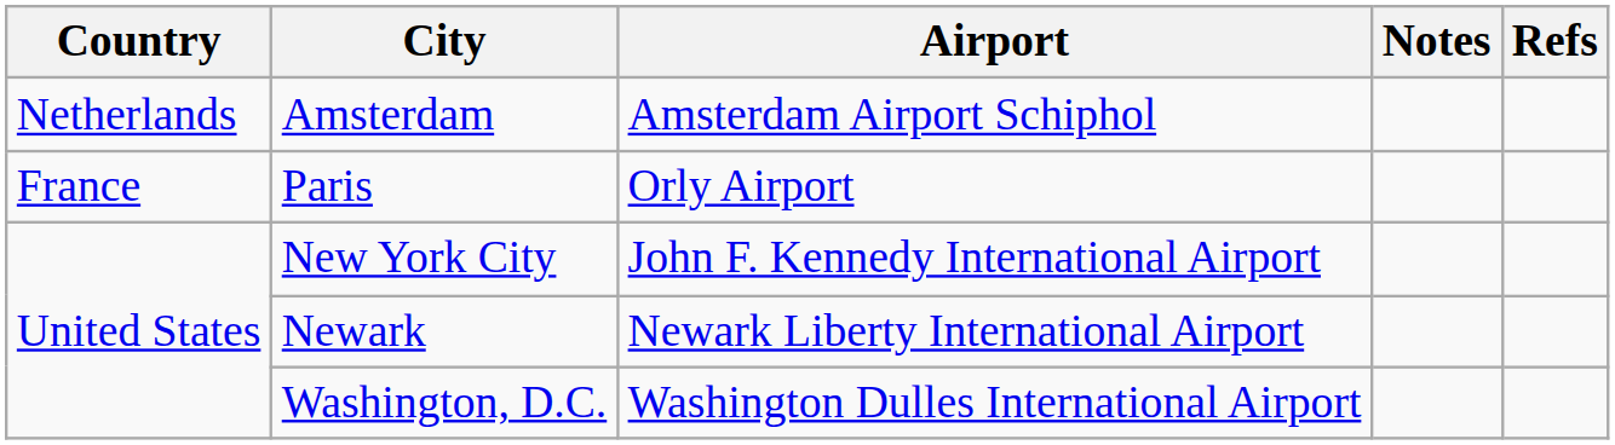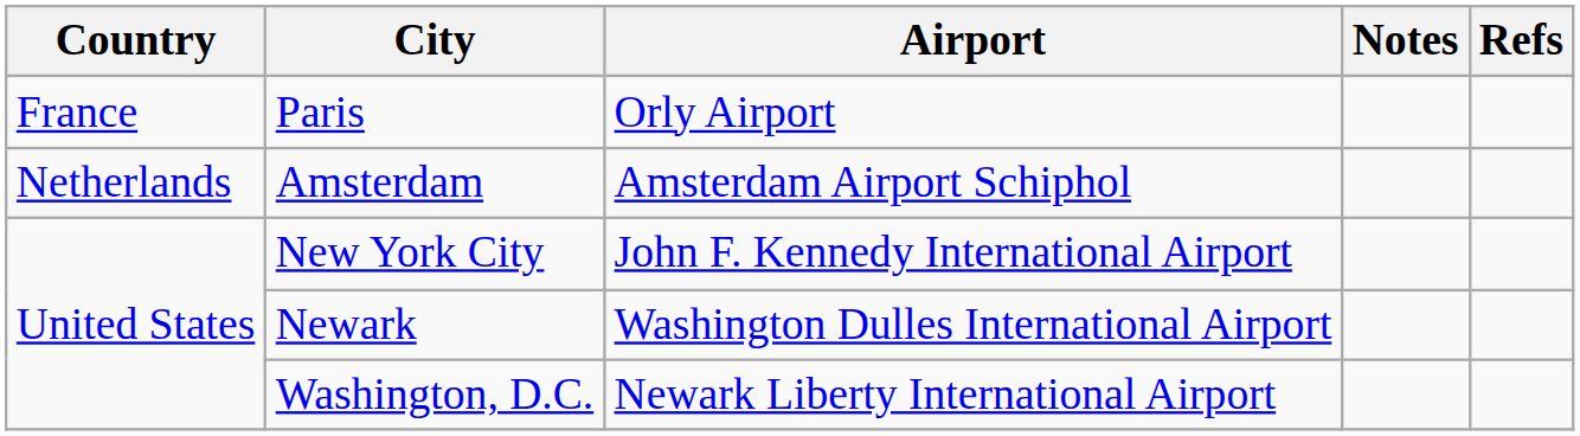rows swapped: Paris <-> Amsterdam
Newark | Airport: Newark Liberty International Airport -> Washington Dulles International Airport
Washington, D.C. | Airport: Washington Dulles International Airport -> Newark Liberty International Airport
